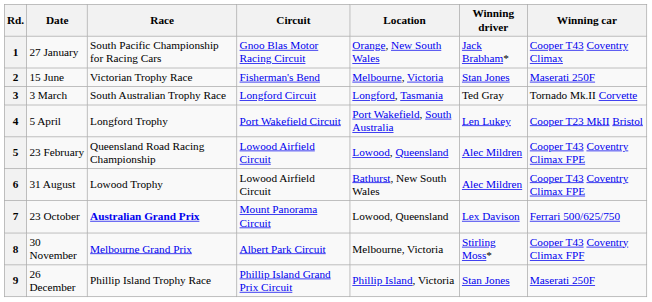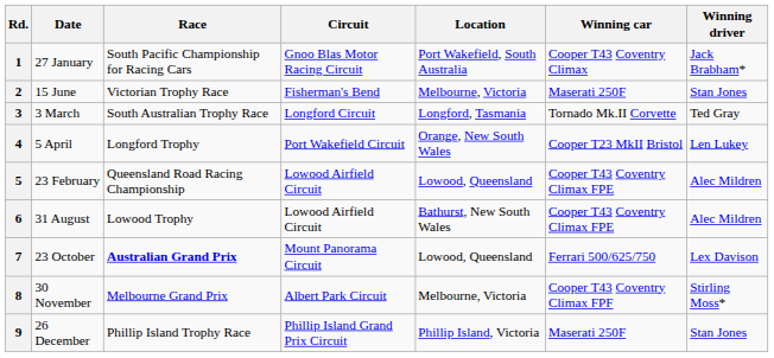columns swapped: Winning driver <-> Winning car
1 | Location: Orange, New South Wales -> Port Wakefield, South Australia
4 | Location: Port Wakefield, South Australia -> Orange, New South Wales
